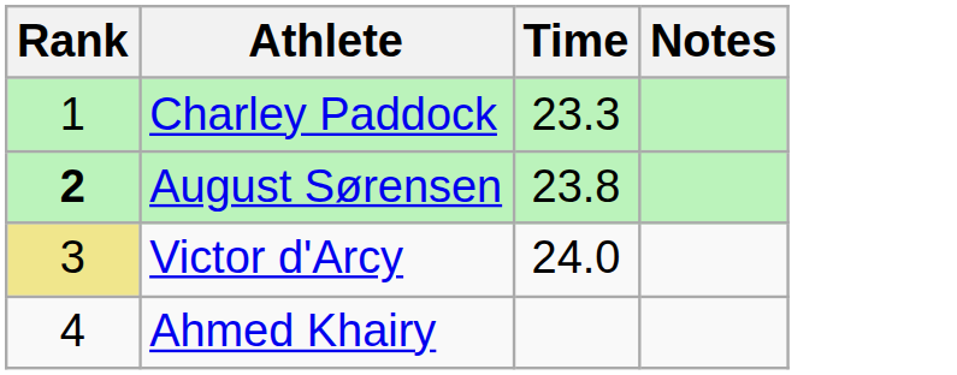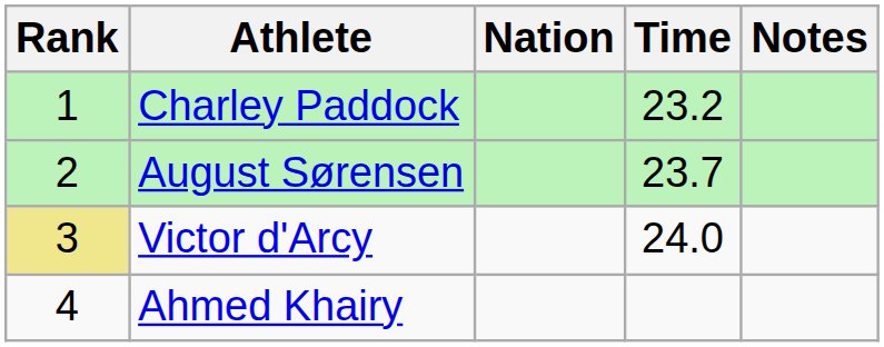+ column: Nation
Charley Paddock | Time: 23.3 -> 23.2
August Sørensen | Rank: bold -> normal
August Sørensen | Time: 23.8 -> 23.7
